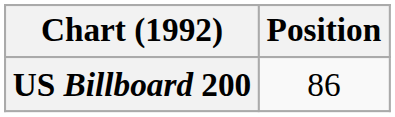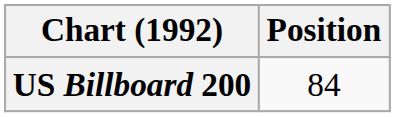US Billboard 200 | Position: 86 -> 84
